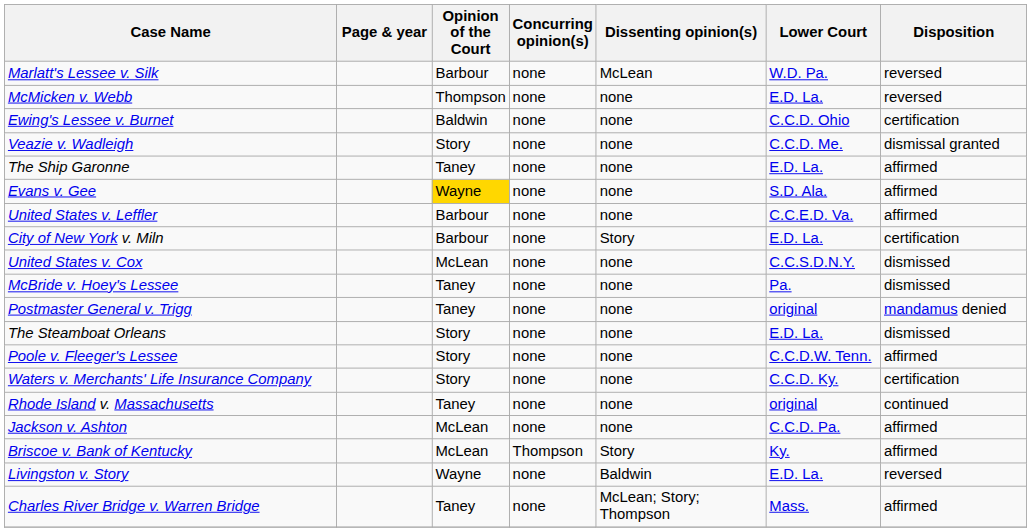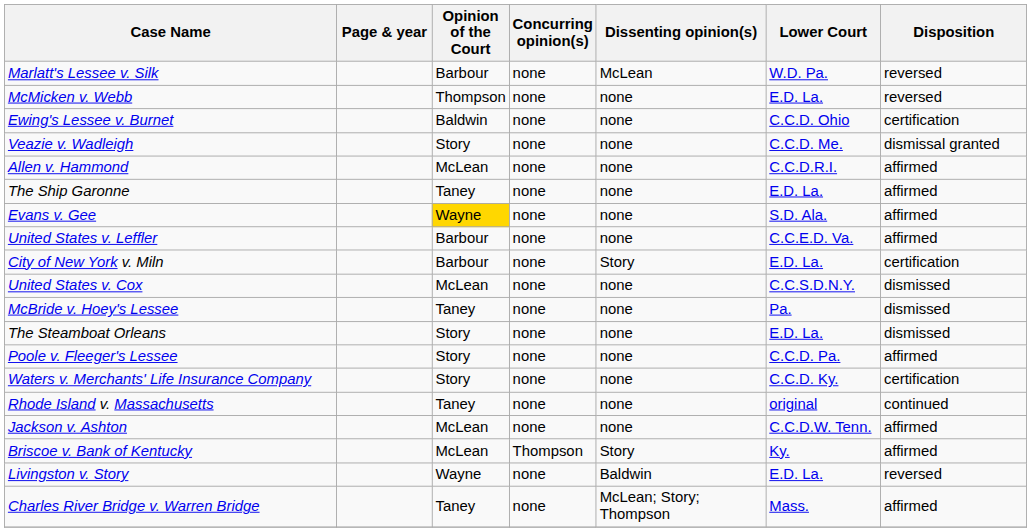+ row: Allen v. Hammond | McLean | none | none | C.C.D.R.I. | affirmed
- row: Postmaster General v. Trigg | Taney | none | none | original | mandamus denied
Poole v. Fleeger's Lessee | Lower Court: C.C.D.W. Tenn. -> C.C.D. Pa.
Jackson v. Ashton | Lower Court: C.C.D. Pa. -> C.C.D.W. Tenn.
